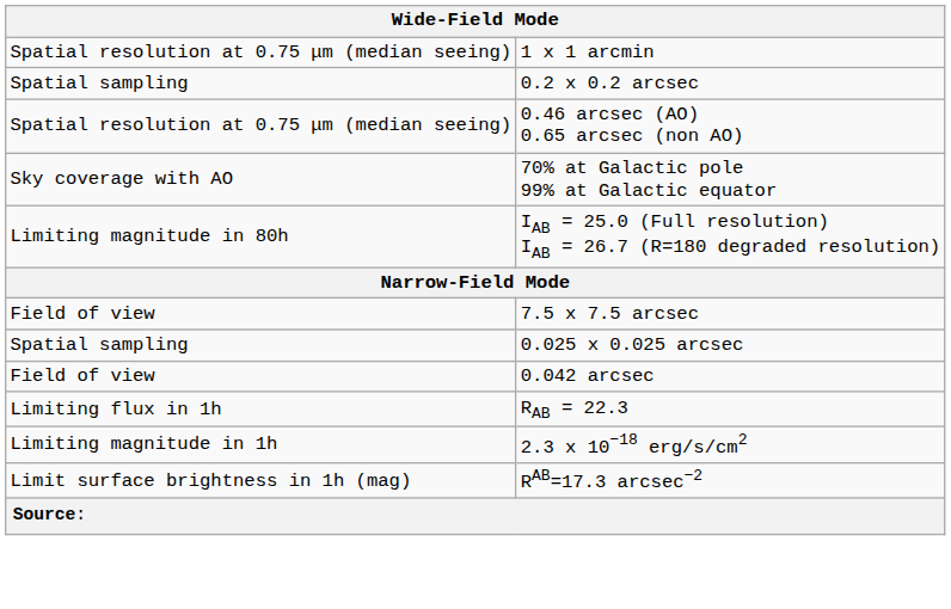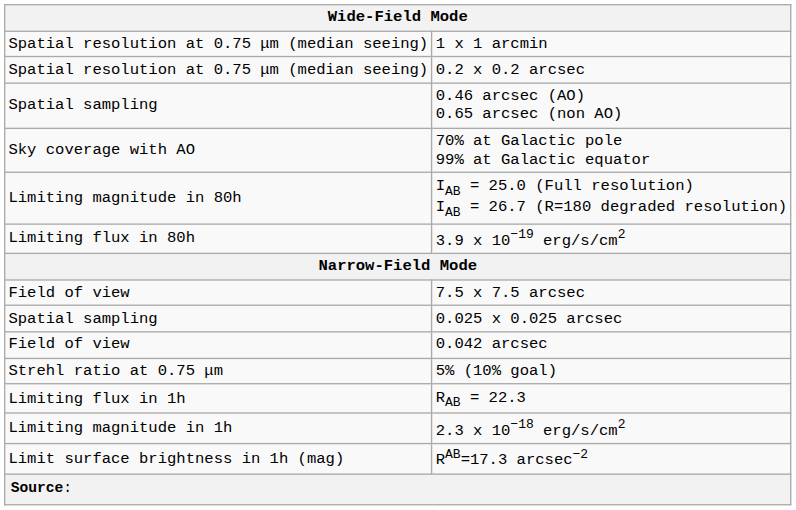0.2 x 0.2 arcsec | column 1: Spatial sampling -> Spatial resolution at 0.75 μm (median seeing)
0.46 arcsec (AO) 0.65 arcsec (non AO) | column 1: Spatial resolution at 0.75 μm (median seeing) -> Spatial sampling
+ row: Limiting flux in 80h | 3.9 x 10−19 erg/s/cm2
+ row: Strehl ratio at 0.75 μm | 5% (10% goal)
